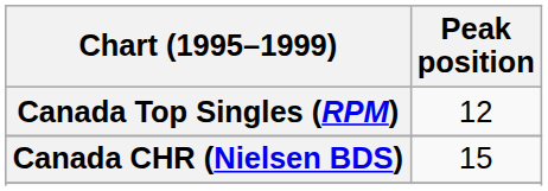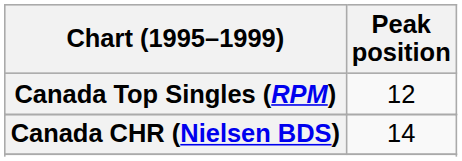Canada CHR (Nielsen BDS) | Peak position: 15 -> 14
